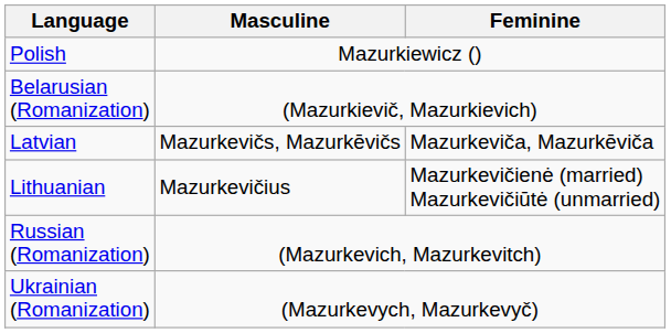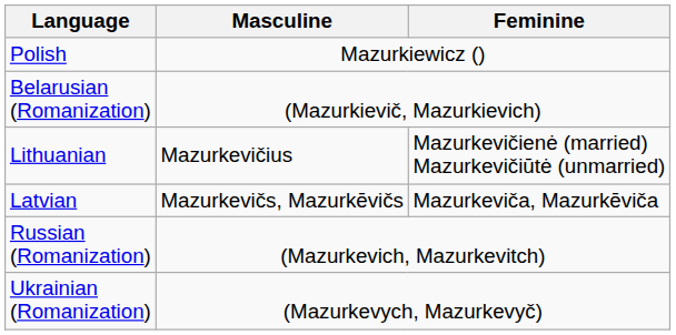rows swapped: Latvian <-> Lithuanian
